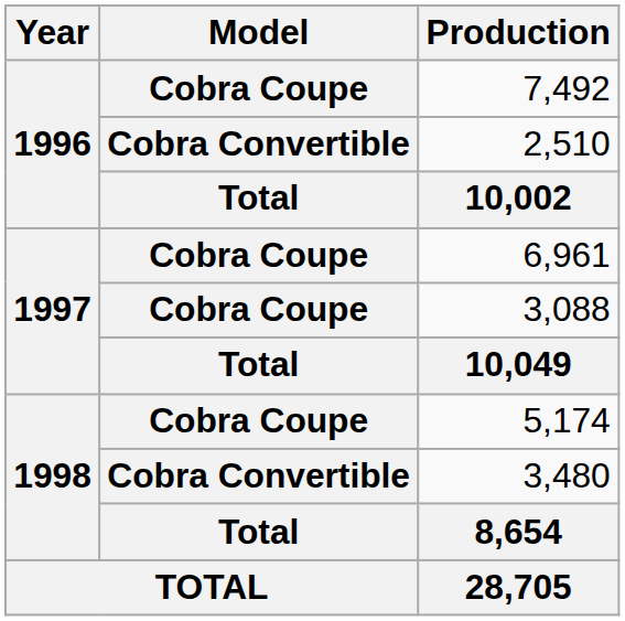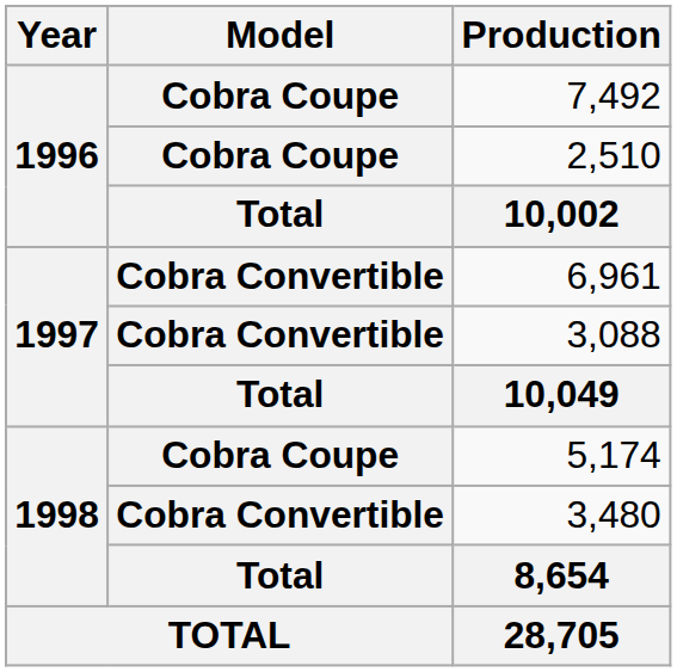2,510 | Model: Cobra Convertible -> Cobra Coupe
6,961 | Model: Cobra Coupe -> Cobra Convertible
3,088 | Model: Cobra Coupe -> Cobra Convertible
